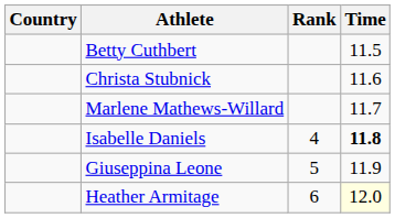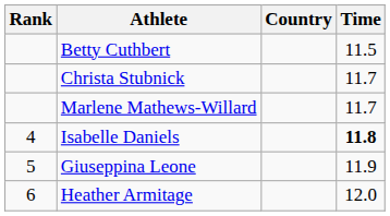columns swapped: Rank <-> Country
Christa Stubnick | Time: 11.6 -> 11.7
Heather Armitage | Time: lightyellow background -> no background
